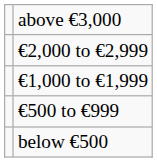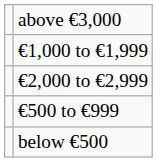rows swapped: €2,000 to €2,999 <-> €1,000 to €1,999
